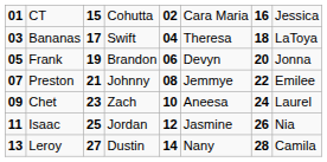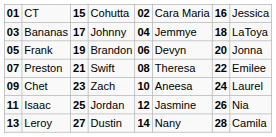Bananas | column 4: Swift -> Johnny
Bananas | column 6: Theresa -> Jemmye
Preston | column 4: Johnny -> Swift
Preston | column 6: Jemmye -> Theresa
